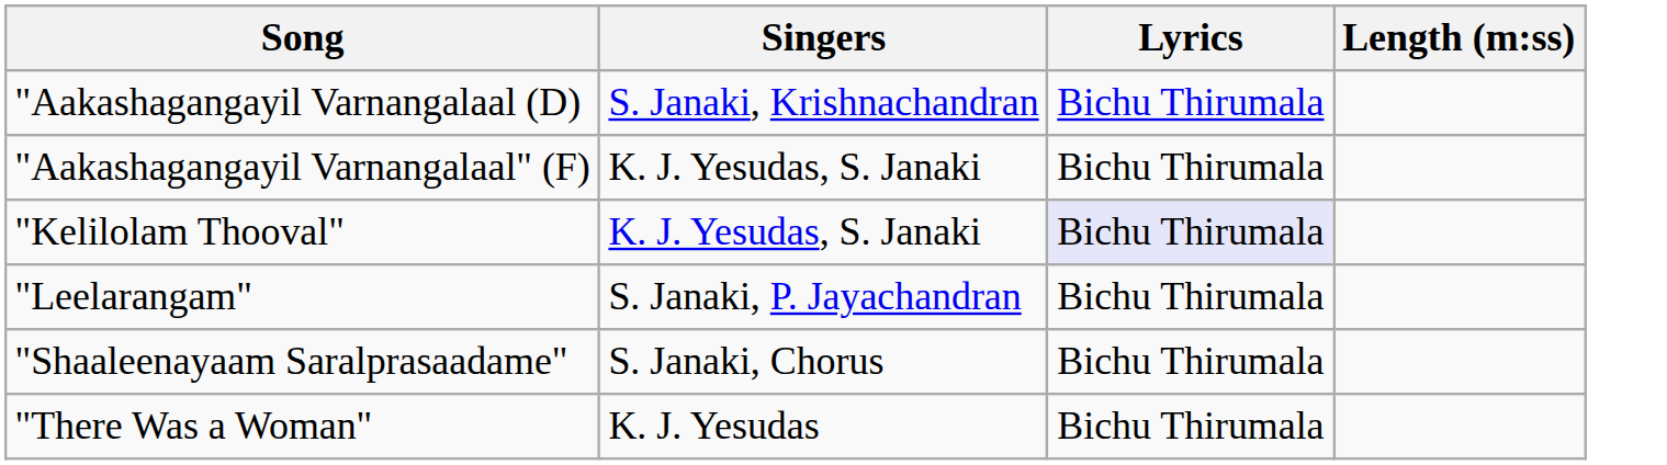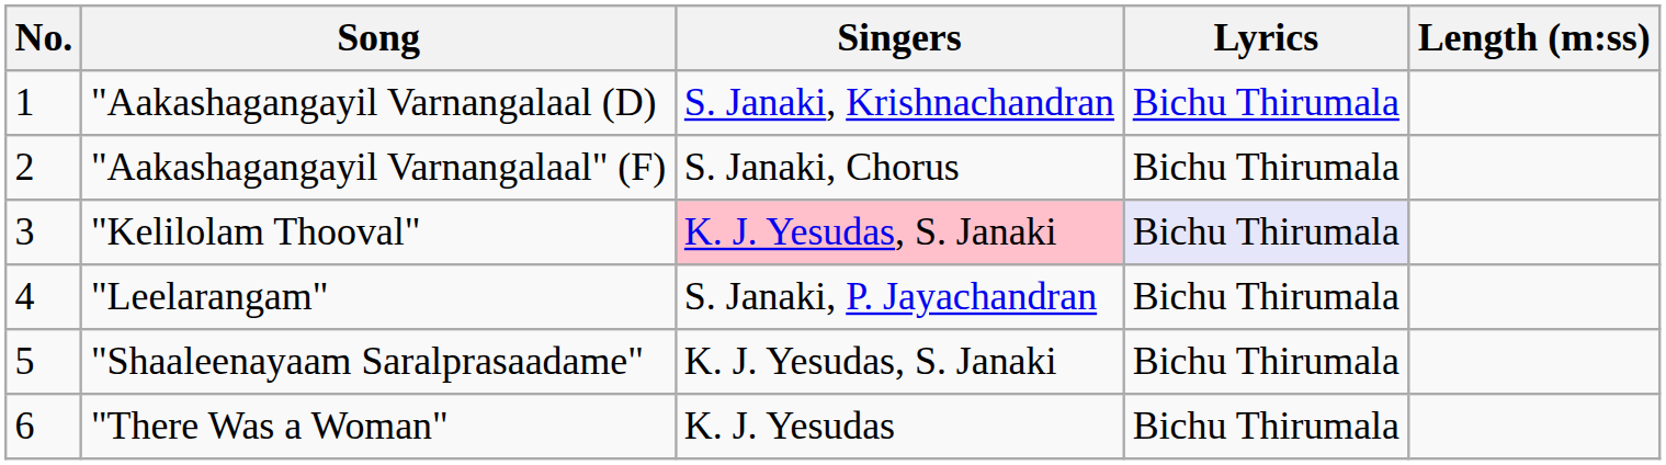+ column: No. | 1 | 2 | 3 | 4 | 5 | 6
"Aakashagangayil Varnangalaal" (F) | Singers: K. J. Yesudas, S. Janaki -> S. Janaki, Chorus
"Kelilolam Thooval" | Singers: no background -> pink background
"Shaaleenayaam Saralprasaadame" | Singers: S. Janaki, Chorus -> K. J. Yesudas, S. Janaki
